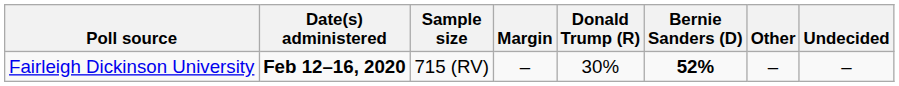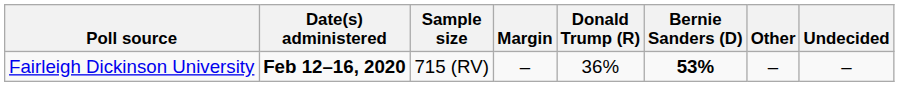Fairleigh Dickinson University | Donald Trump (R): 30% -> 36%
Fairleigh Dickinson University | Bernie Sanders (D): 52% -> 53%
